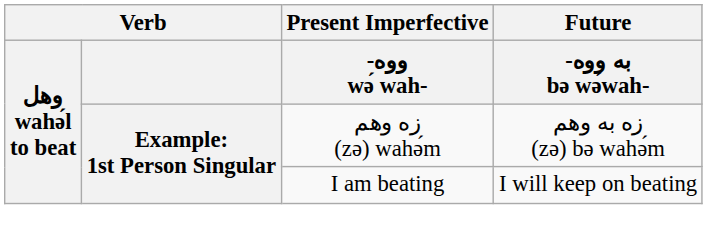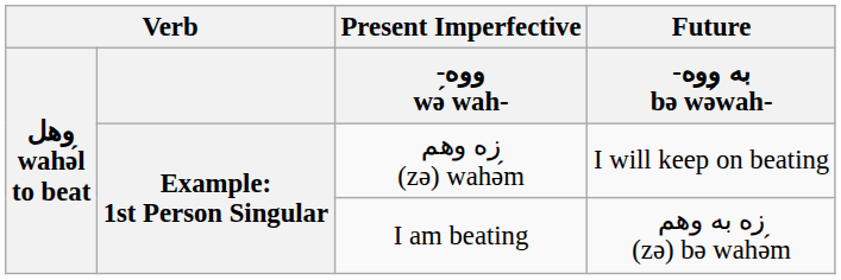زه وهم (zə) wahә́m | Future / -به ووه bə wә́wah-: زه به وهم (zə) bə wahә́m -> I will keep on beating
I am beating | Future / -به ووه bə wә́wah-: I will keep on beating -> زه به وهم (zə) bə wahә́m
